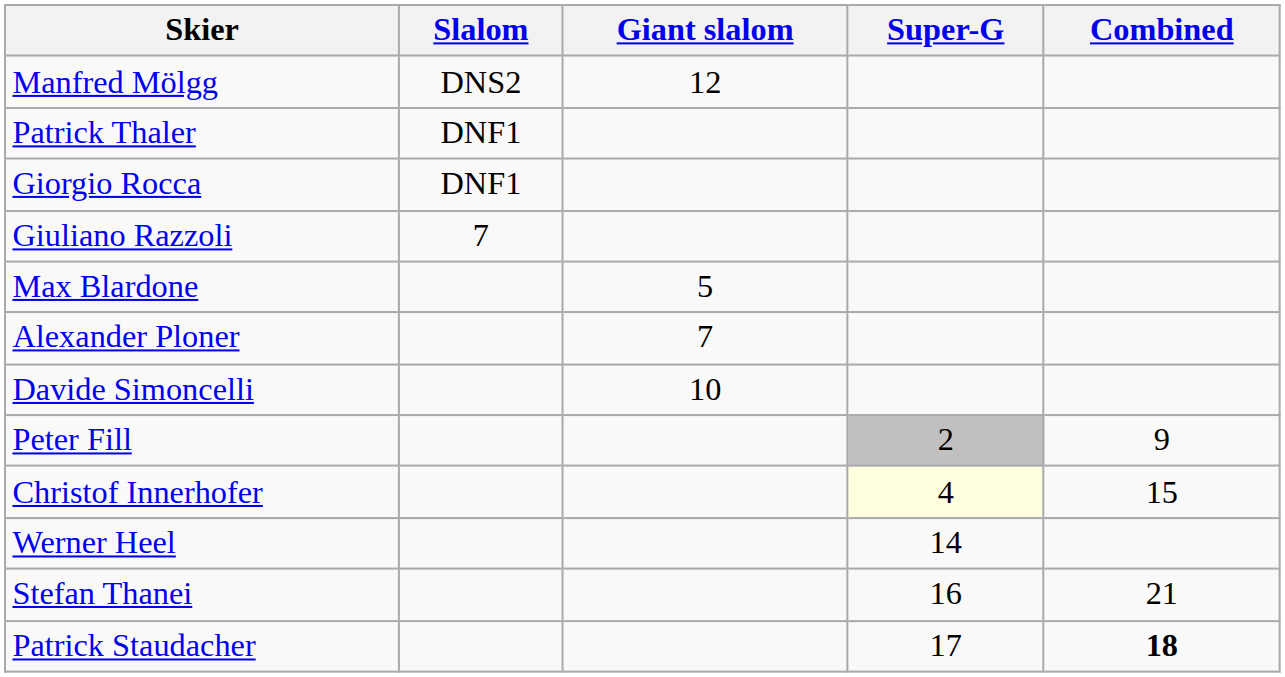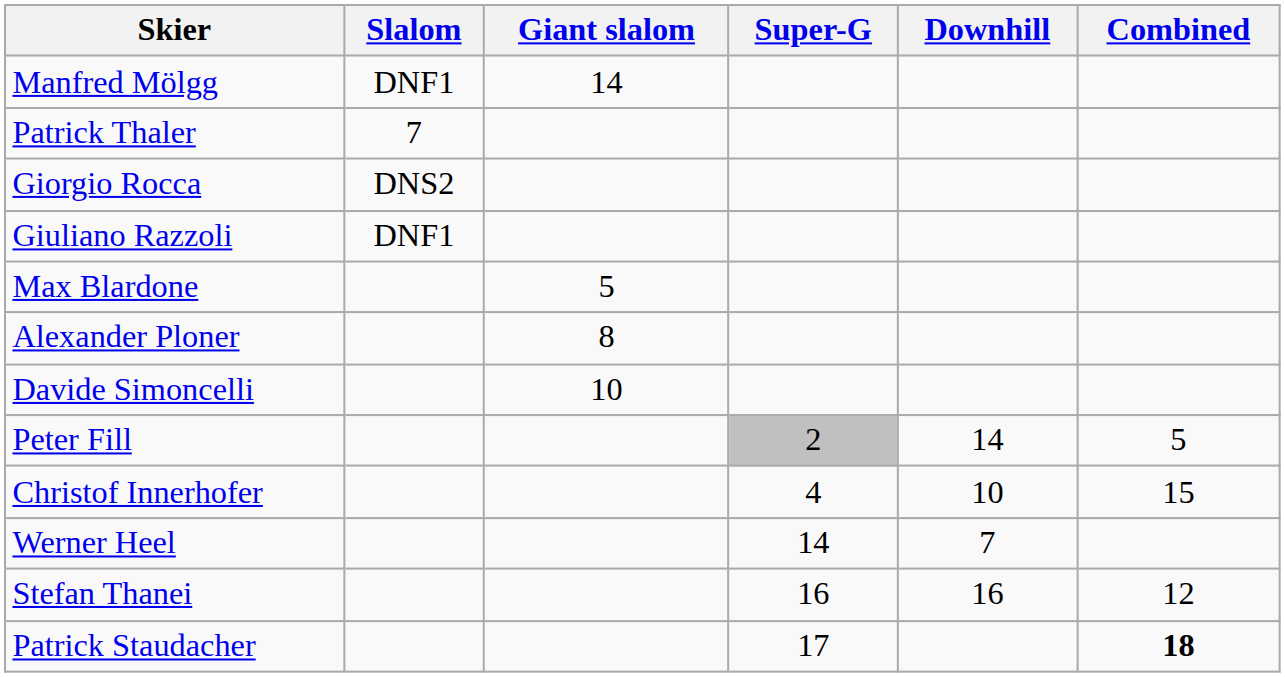+ column: Downhill | 14 | 10 | 7 | 16
Manfred Mölgg | Slalom: DNS2 -> DNF1
Manfred Mölgg | Giant slalom: 12 -> 14
Patrick Thaler | Slalom: DNF1 -> 7
Giorgio Rocca | Slalom: DNF1 -> DNS2
Giuliano Razzoli | Slalom: 7 -> DNF1
Alexander Ploner | Giant slalom: 7 -> 8
Peter Fill | Combined: 9 -> 5
Christof Innerhofer | Super-G: lightyellow background -> no background
Stefan Thanei | Combined: 21 -> 12
